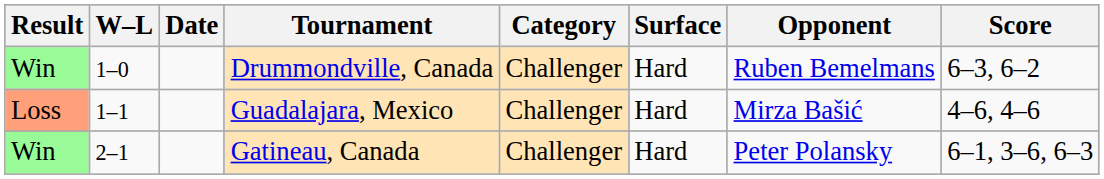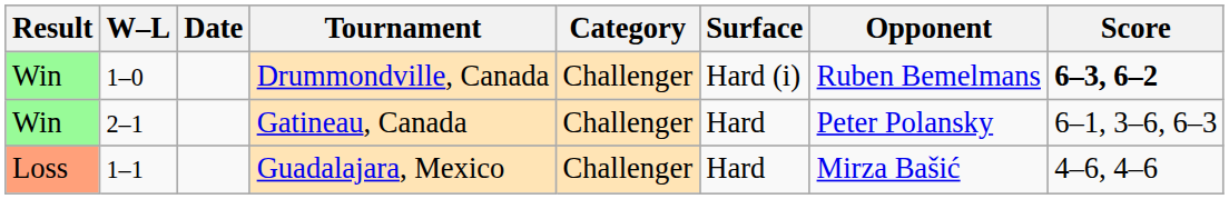Drummondville, Canada | Surface: Hard -> Hard (i)
Drummondville, Canada | Score: normal -> bold
rows swapped: Guadalajara, Mexico <-> Gatineau, Canada
